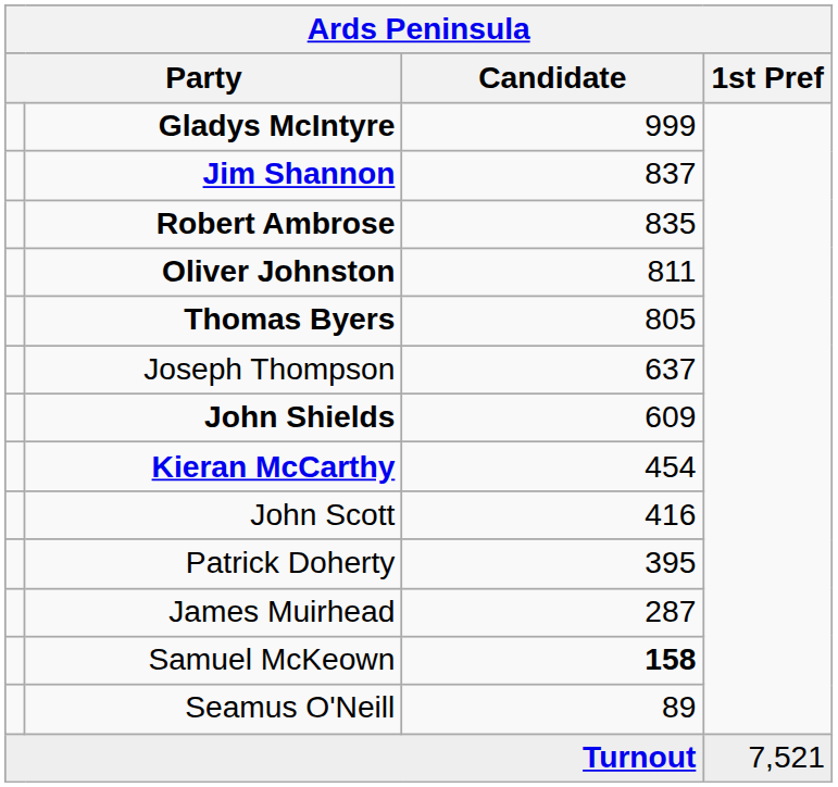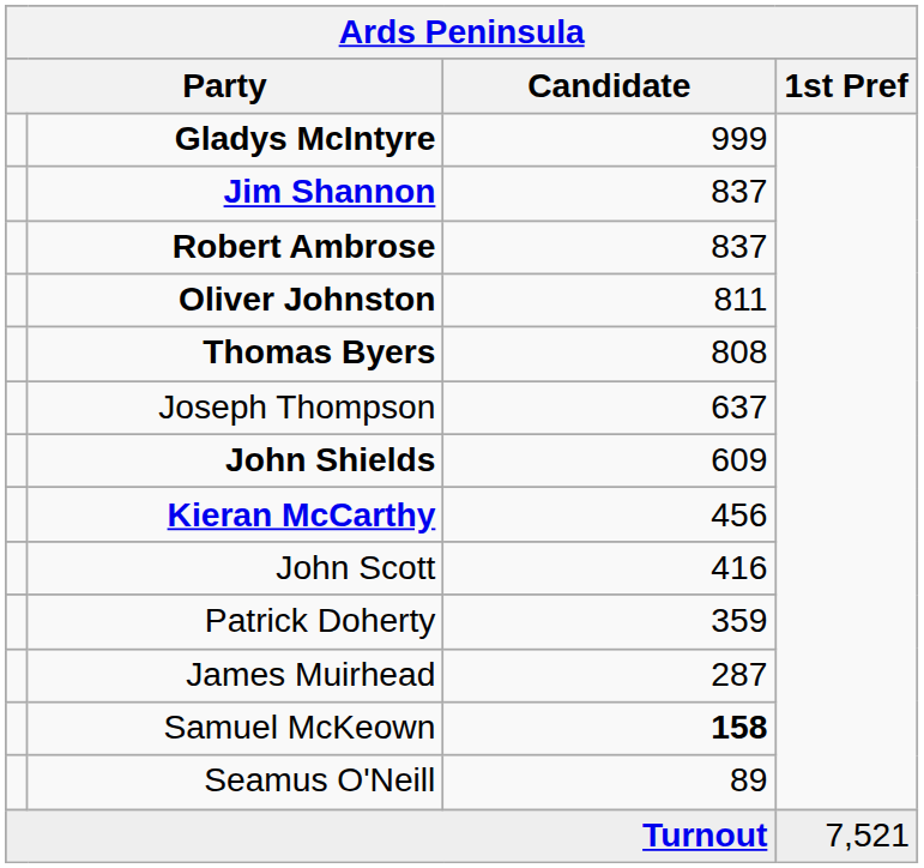Robert Ambrose | Candidate: 835 -> 837
Thomas Byers | Candidate: 805 -> 808
Kieran McCarthy | Candidate: 454 -> 456
Patrick Doherty | Candidate: 395 -> 359
